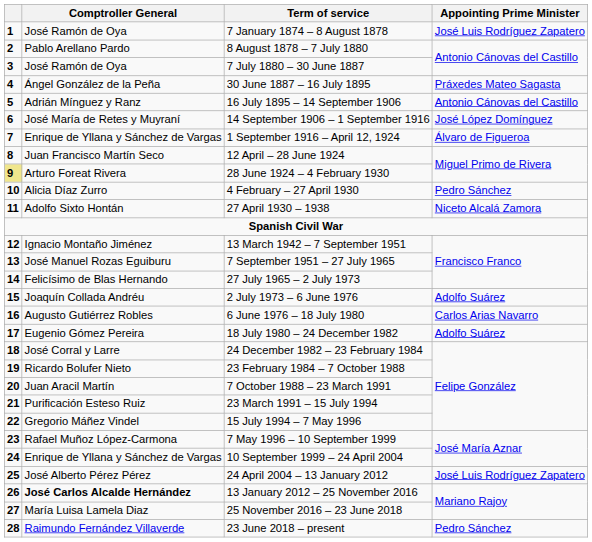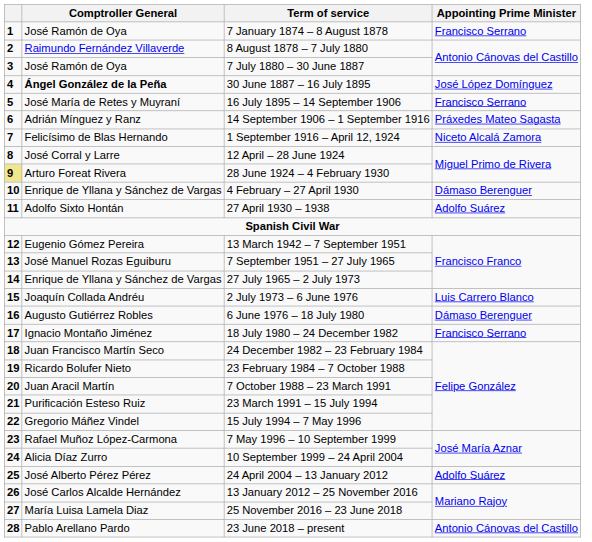7 January 1874 – 8 August 1878 | Appointing Prime Minister: José Luis Rodríguez Zapatero -> Francisco Serrano
8 August 1878 – 7 July 1880 | Comptroller General: Pablo Arellano Pardo -> Raimundo Fernández Villaverde
30 June 1887 – 16 July 1895 | Comptroller General: normal -> bold
30 June 1887 – 16 July 1895 | Appointing Prime Minister: Práxedes Mateo Sagasta -> José López Domínguez
16 July 1895 – 14 September 1906 | Comptroller General: Adrián Mínguez y Ranz -> José María de Retes y Muyraní
16 July 1895 – 14 September 1906 | Appointing Prime Minister: Antonio Cánovas del Castillo -> Francisco Serrano
14 September 1906 – 1 September 1916 | Comptroller General: José María de Retes y Muyraní -> Adrián Mínguez y Ranz
14 September 1906 – 1 September 1916 | Appointing Prime Minister: José López Domínguez -> Práxedes Mateo Sagasta
1 September 1916 – April 12, 1924 | Comptroller General: Enrique de Yllana y Sánchez de Vargas -> Felicísimo de Blas Hernando
1 September 1916 – April 12, 1924 | Appointing Prime Minister: Álvaro de Figueroa -> Niceto Alcalá Zamora
12 April – 28 June 1924 | Comptroller General: Juan Francisco Martín Seco -> José Corral y Larre
4 February – 27 April 1930 | Comptroller General: Alicia Díaz Zurro -> Enrique de Yllana y Sánchez de Vargas
4 February – 27 April 1930 | Appointing Prime Minister: Pedro Sánchez -> Dámaso Berenguer
27 April 1930 – 1938 | Appointing Prime Minister: Niceto Alcalá Zamora -> Adolfo Suárez
13 March 1942 – 7 September 1951 | Comptroller General: Ignacio Montaño Jiménez -> Eugenio Gómez Pereira
27 July 1965 – 2 July 1973 | Comptroller General: Felicísimo de Blas Hernando -> Enrique de Yllana y Sánchez de Vargas
2 July 1973 – 6 June 1976 | Appointing Prime Minister: Adolfo Suárez -> Luis Carrero Blanco
6 June 1976 – 18 July 1980 | Appointing Prime Minister: Carlos Arias Navarro -> Dámaso Berenguer
18 July 1980 – 24 December 1982 | Comptroller General: Eugenio Gómez Pereira -> Ignacio Montaño Jiménez
18 July 1980 – 24 December 1982 | Appointing Prime Minister: Adolfo Suárez -> Francisco Serrano
24 December 1982 – 23 February 1984 | Comptroller General: José Corral y Larre -> Juan Francisco Martín Seco
10 September 1999 – 24 April 2004 | Comptroller General: Enrique de Yllana y Sánchez de Vargas -> Alicia Díaz Zurro
24 April 2004 – 13 January 2012 | Appointing Prime Minister: José Luis Rodríguez Zapatero -> Adolfo Suárez
13 January 2012 – 25 November 2016 | Comptroller General: bold -> normal
23 June 2018 – present | Comptroller General: Raimundo Fernández Villaverde -> Pablo Arellano Pardo
23 June 2018 – present | Appointing Prime Minister: Pedro Sánchez -> Antonio Cánovas del Castillo
